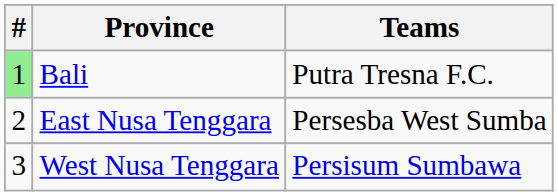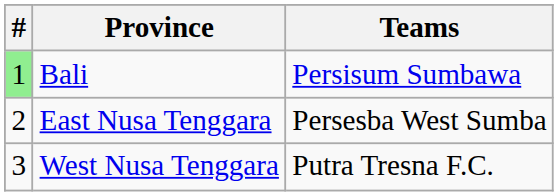Bali | Teams: Putra Tresna F.C. -> Persisum Sumbawa
West Nusa Tenggara | Teams: Persisum Sumbawa -> Putra Tresna F.C.
